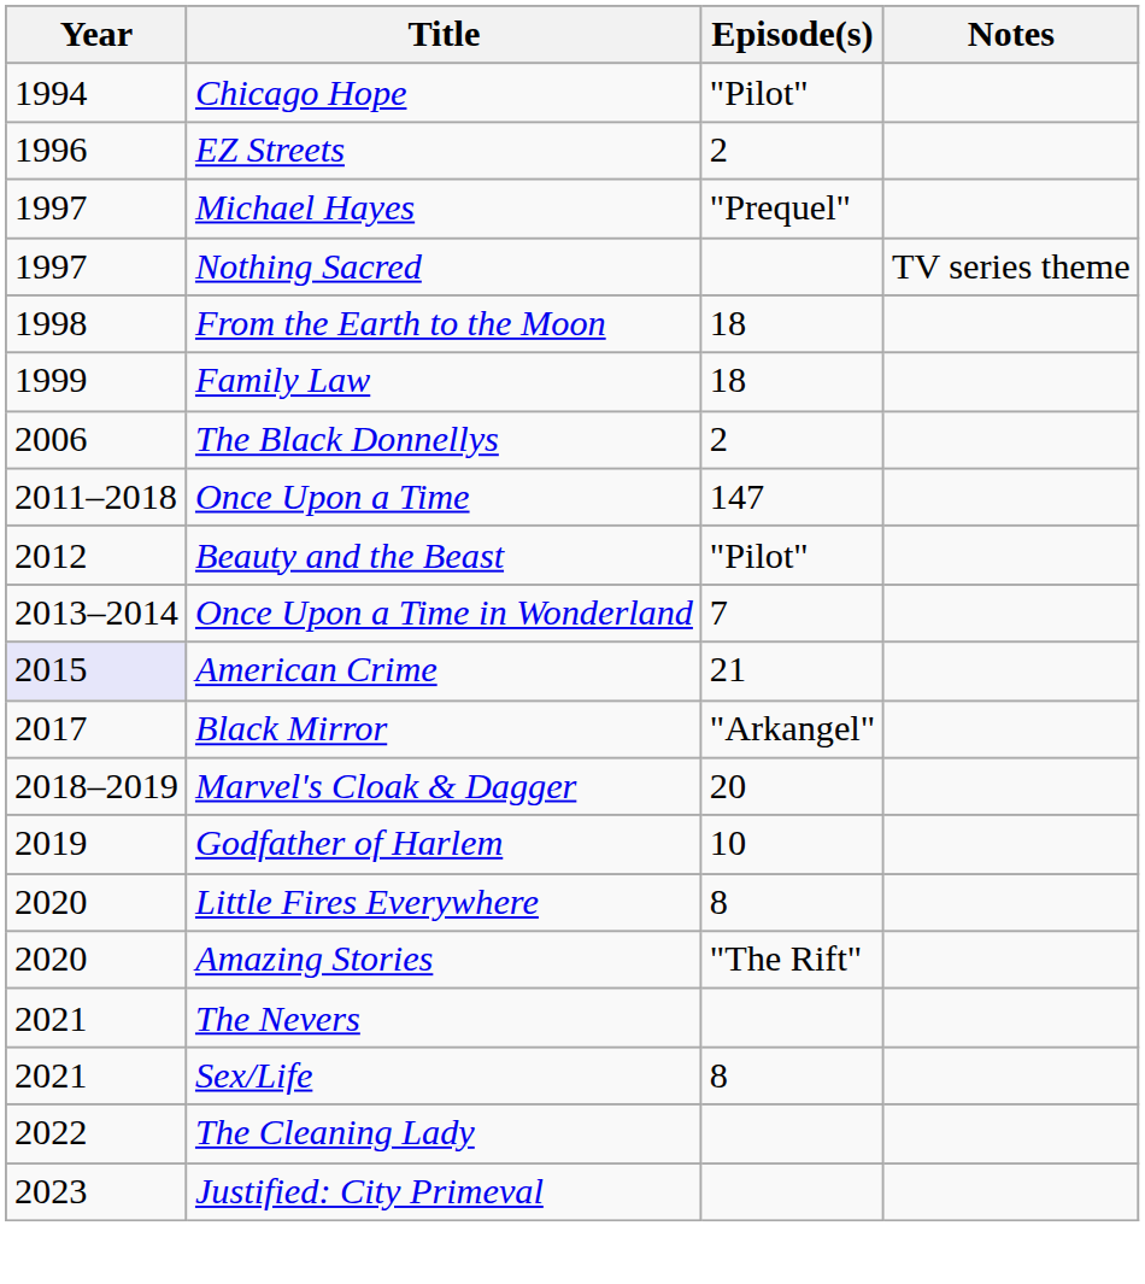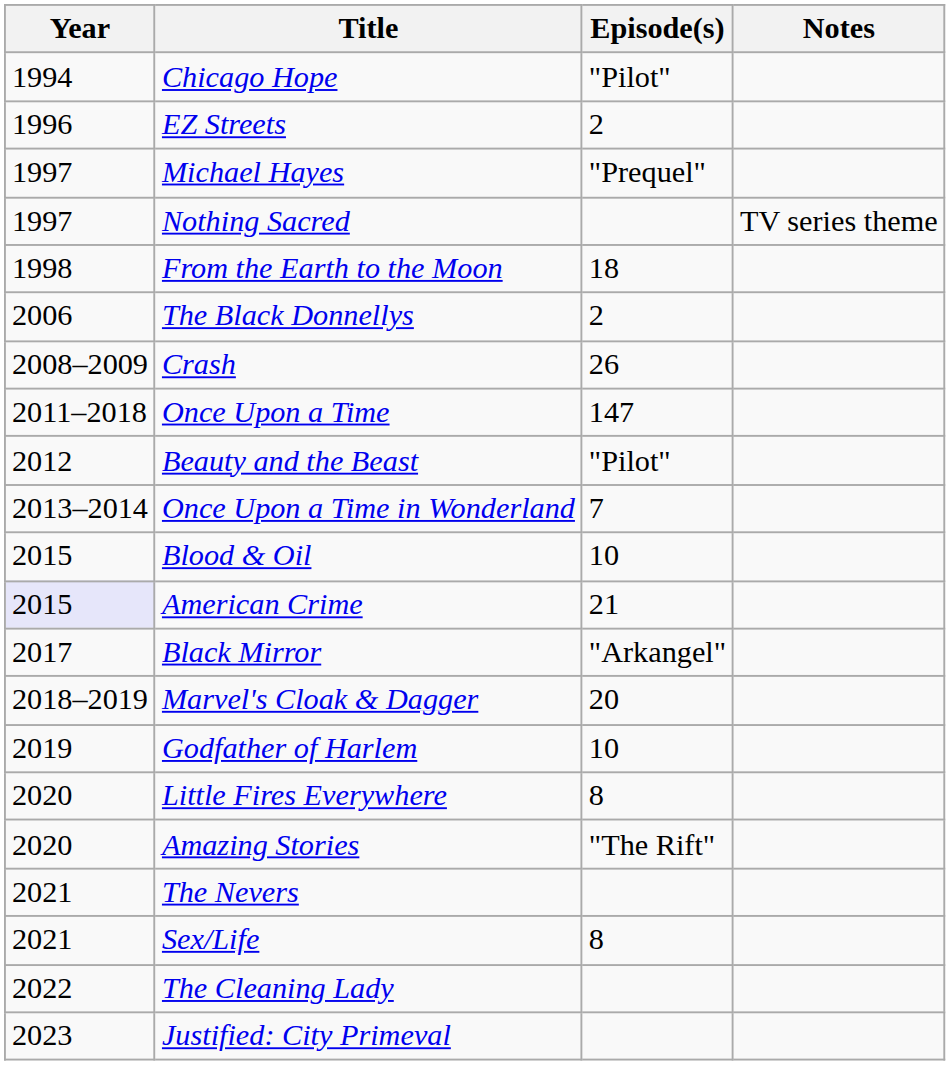- row: 1999 | Family Law | 18
+ row: 2008–2009 | Crash | 26
+ row: 2015 | Blood & Oil | 10
